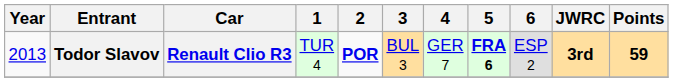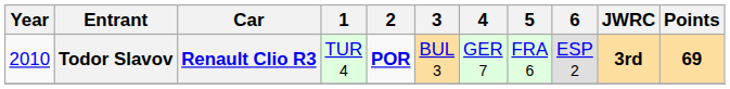Todor Slavov | Year: 2013 -> 2010
Todor Slavov | 5: bold -> normal
Todor Slavov | Points: 59 -> 69
